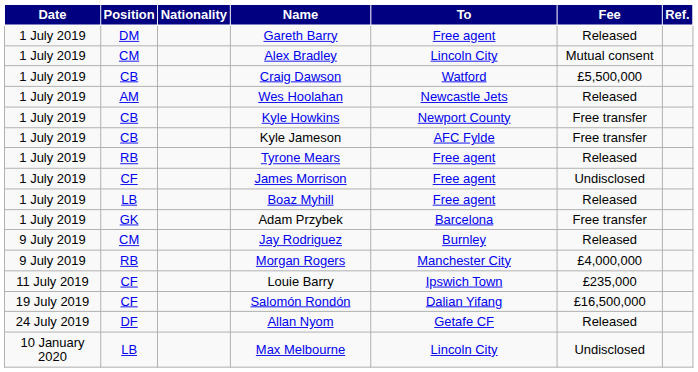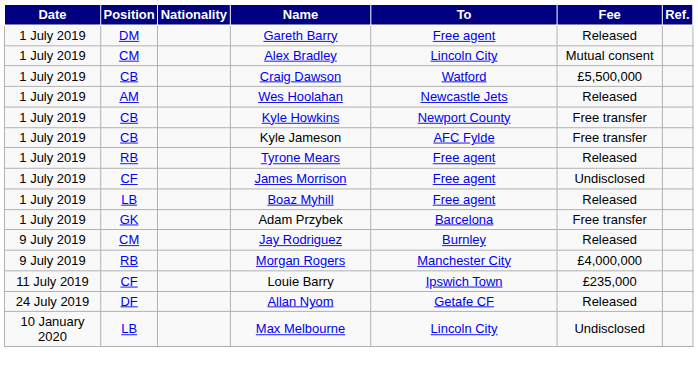- row: 19 July 2019 | CF | Salomón Rondón | Dalian Yifang | £16,500,000
